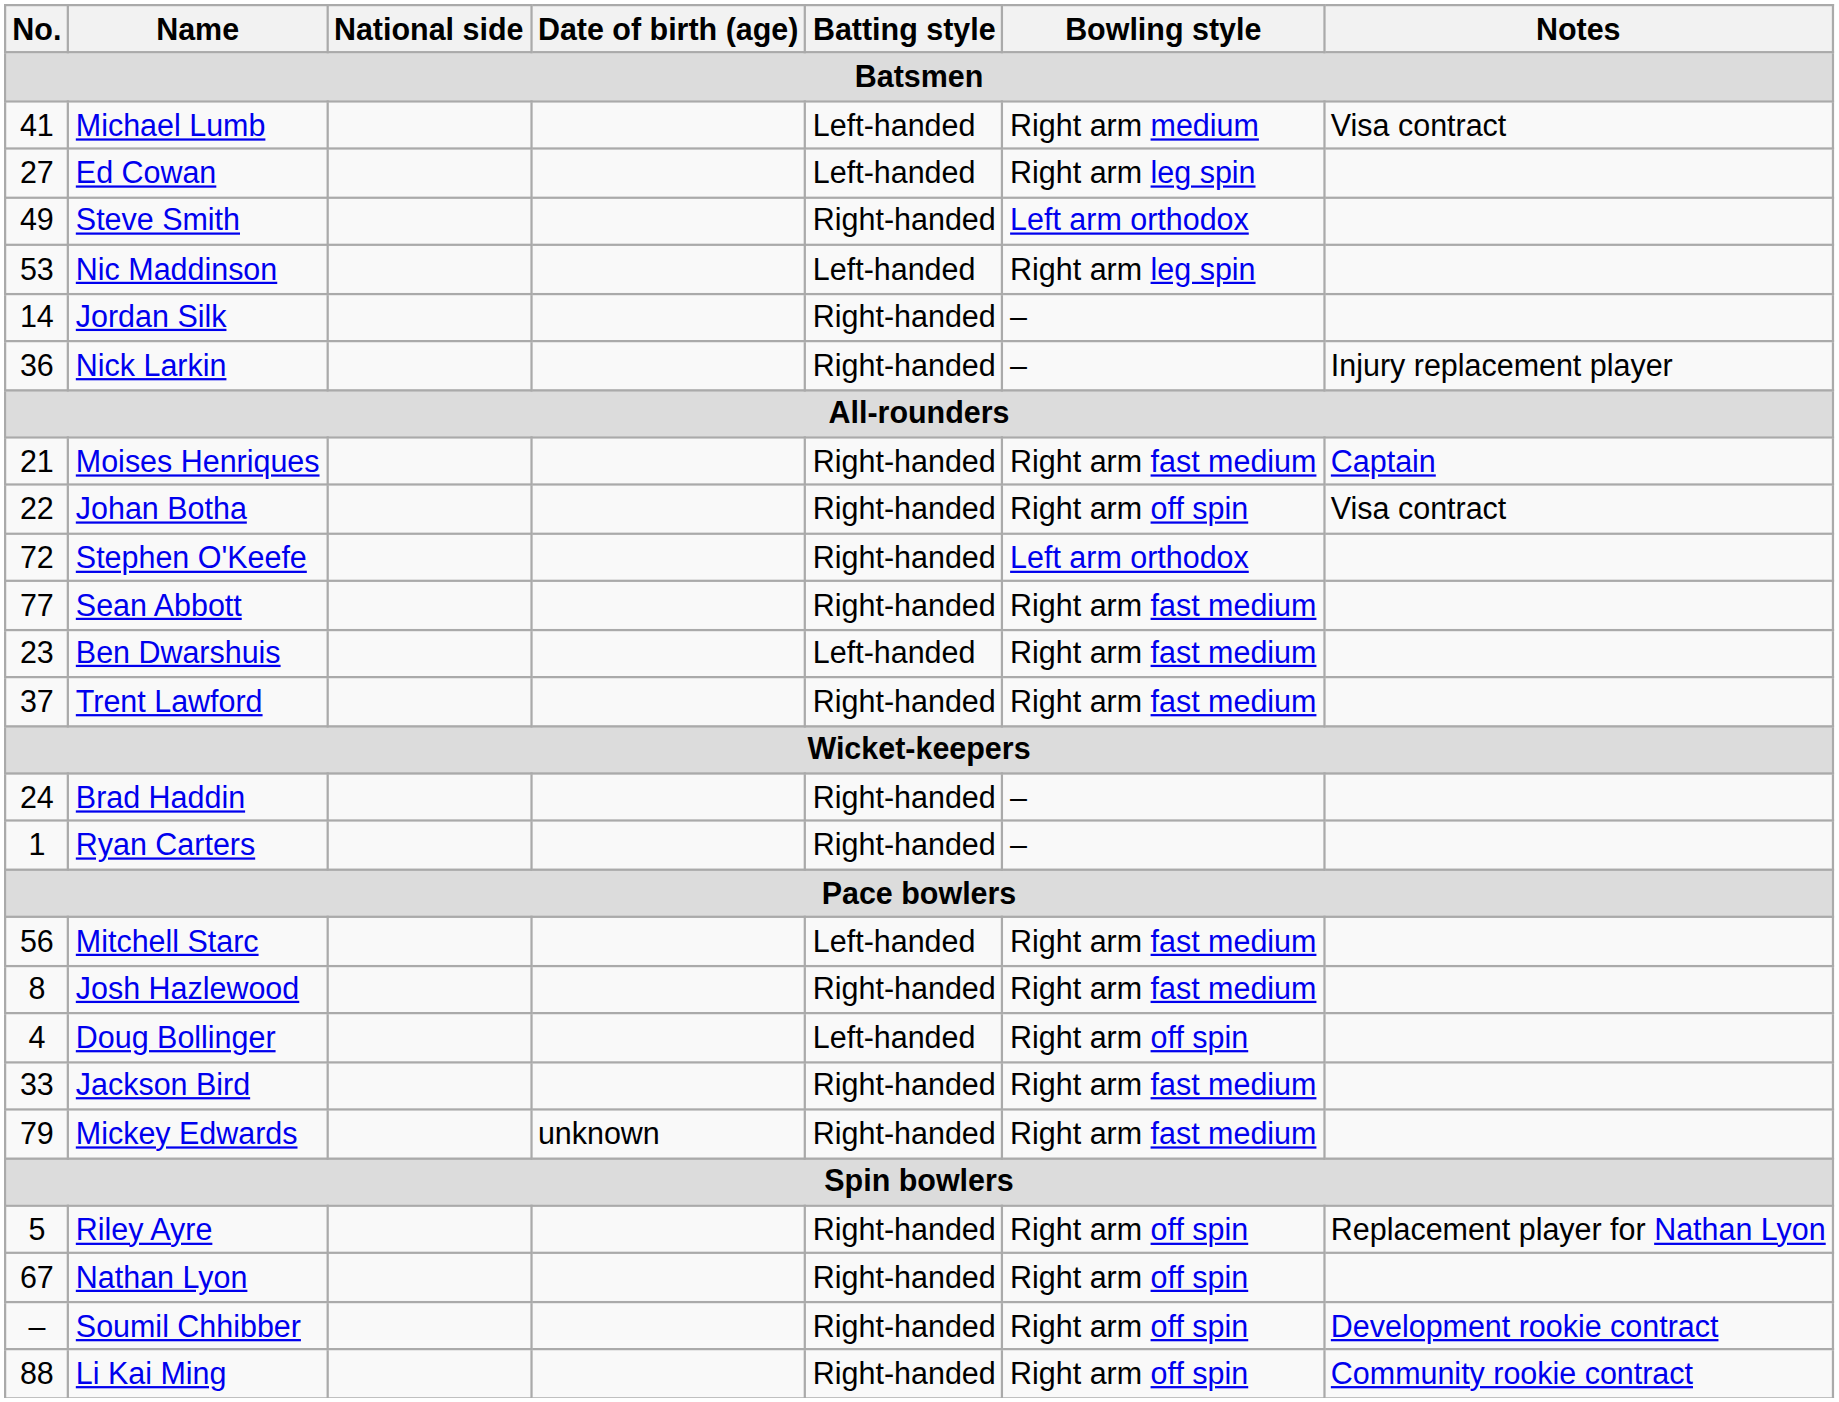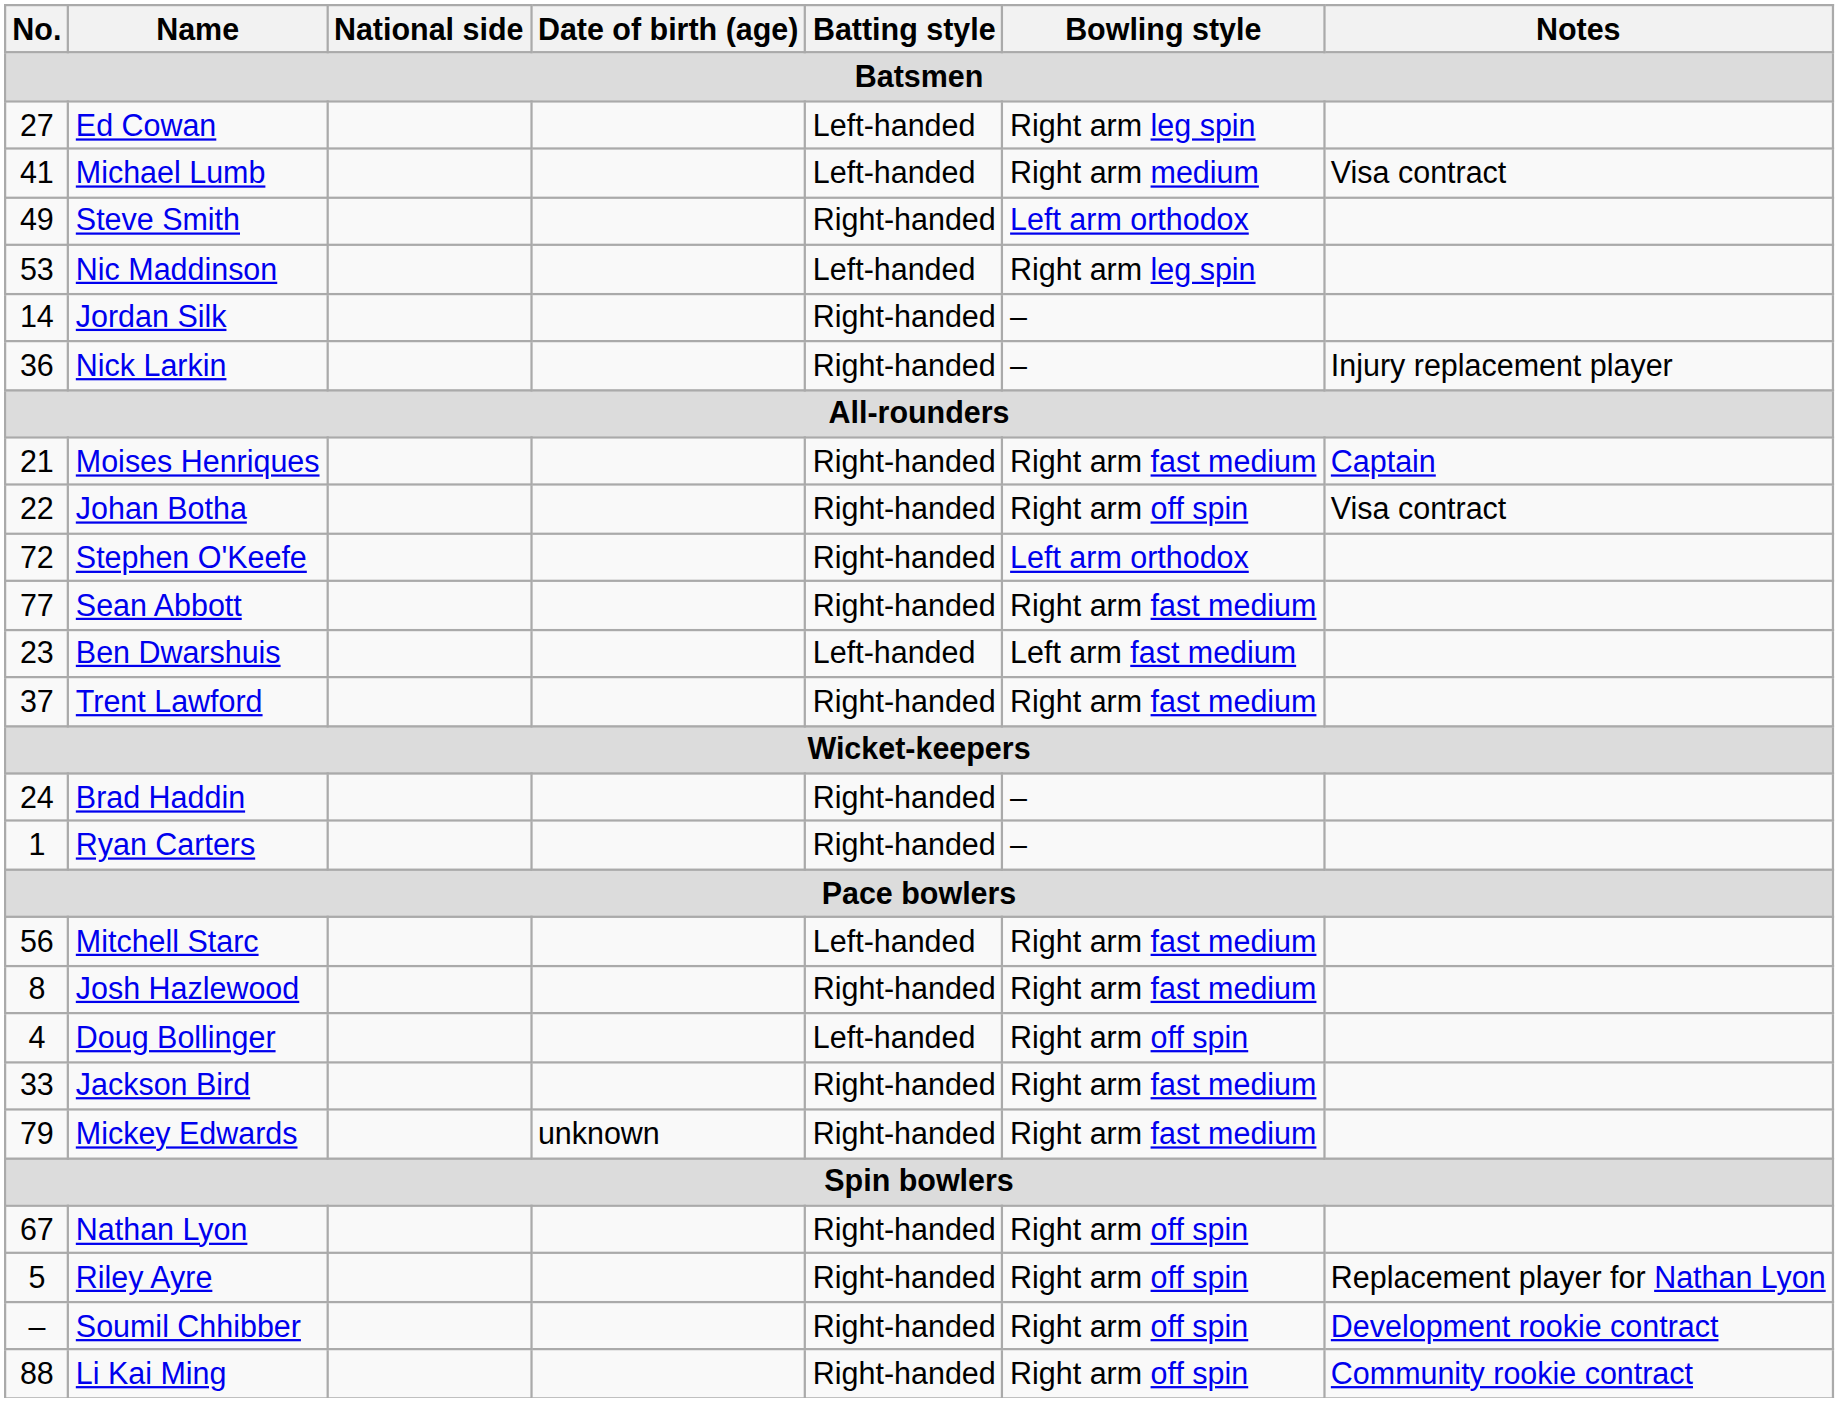rows swapped: Michael Lumb <-> Ed Cowan
Ben Dwarshuis | Bowling style: Right arm fast medium -> Left arm fast medium
rows swapped: Nathan Lyon <-> Riley Ayre
